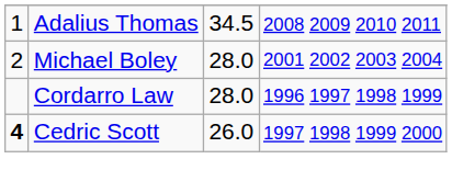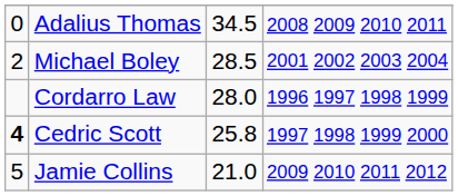Adalius Thomas | column 1: 1 -> 0
Michael Boley | column 3: 28.0 -> 28.5
Cedric Scott | column 3: 26.0 -> 25.8
+ row: 5 | Jamie Collins | 21.0 | 2009 2010 2011 2012
